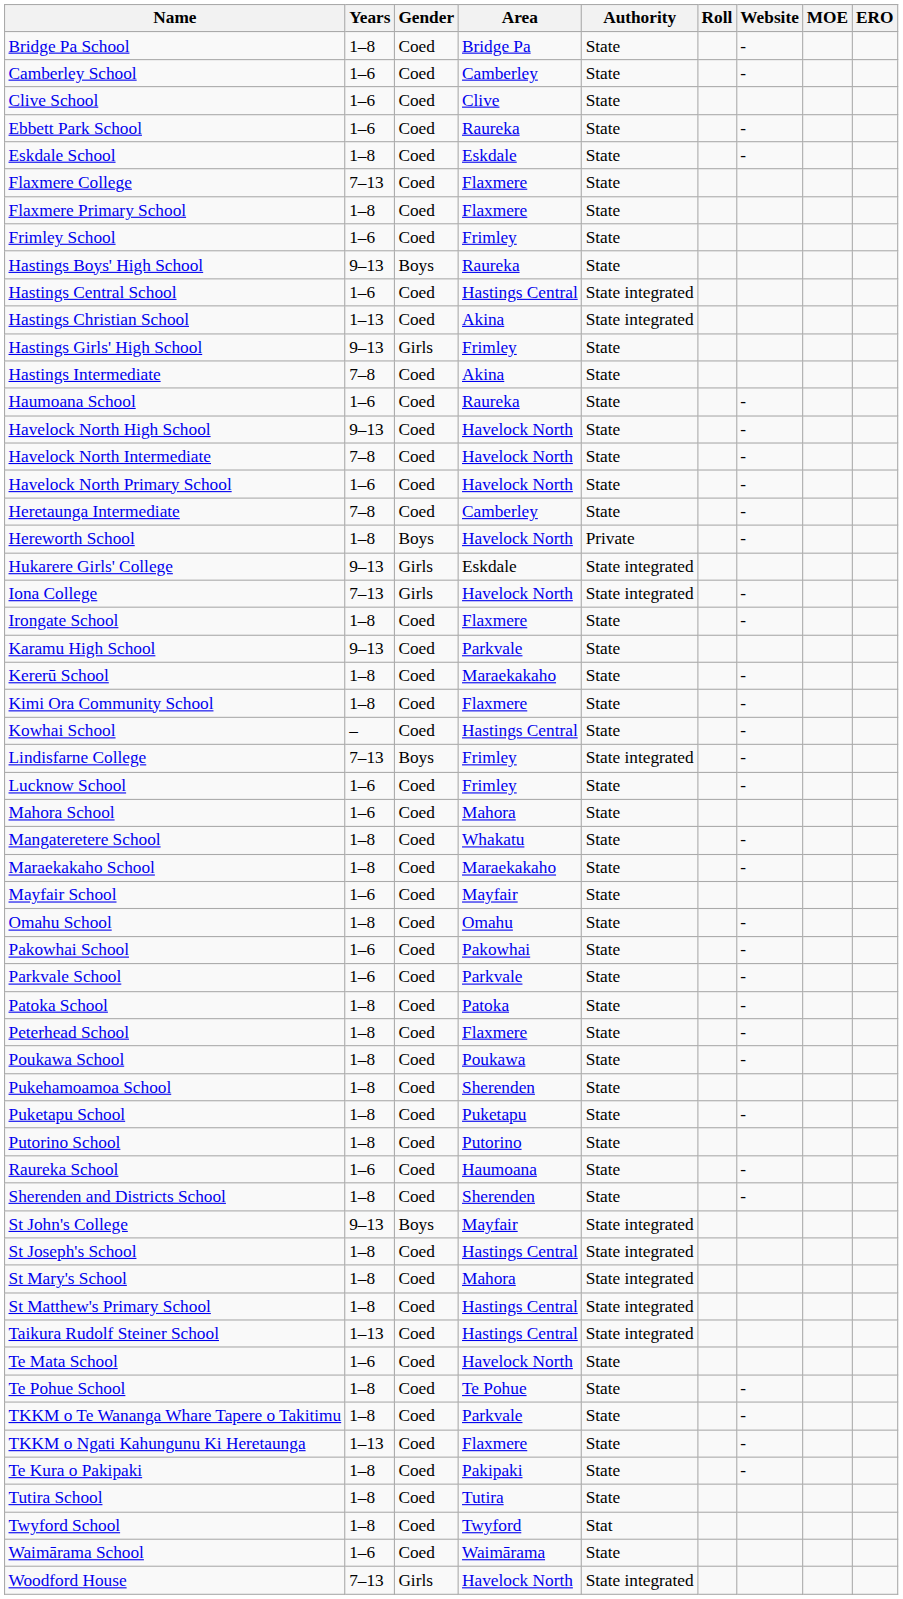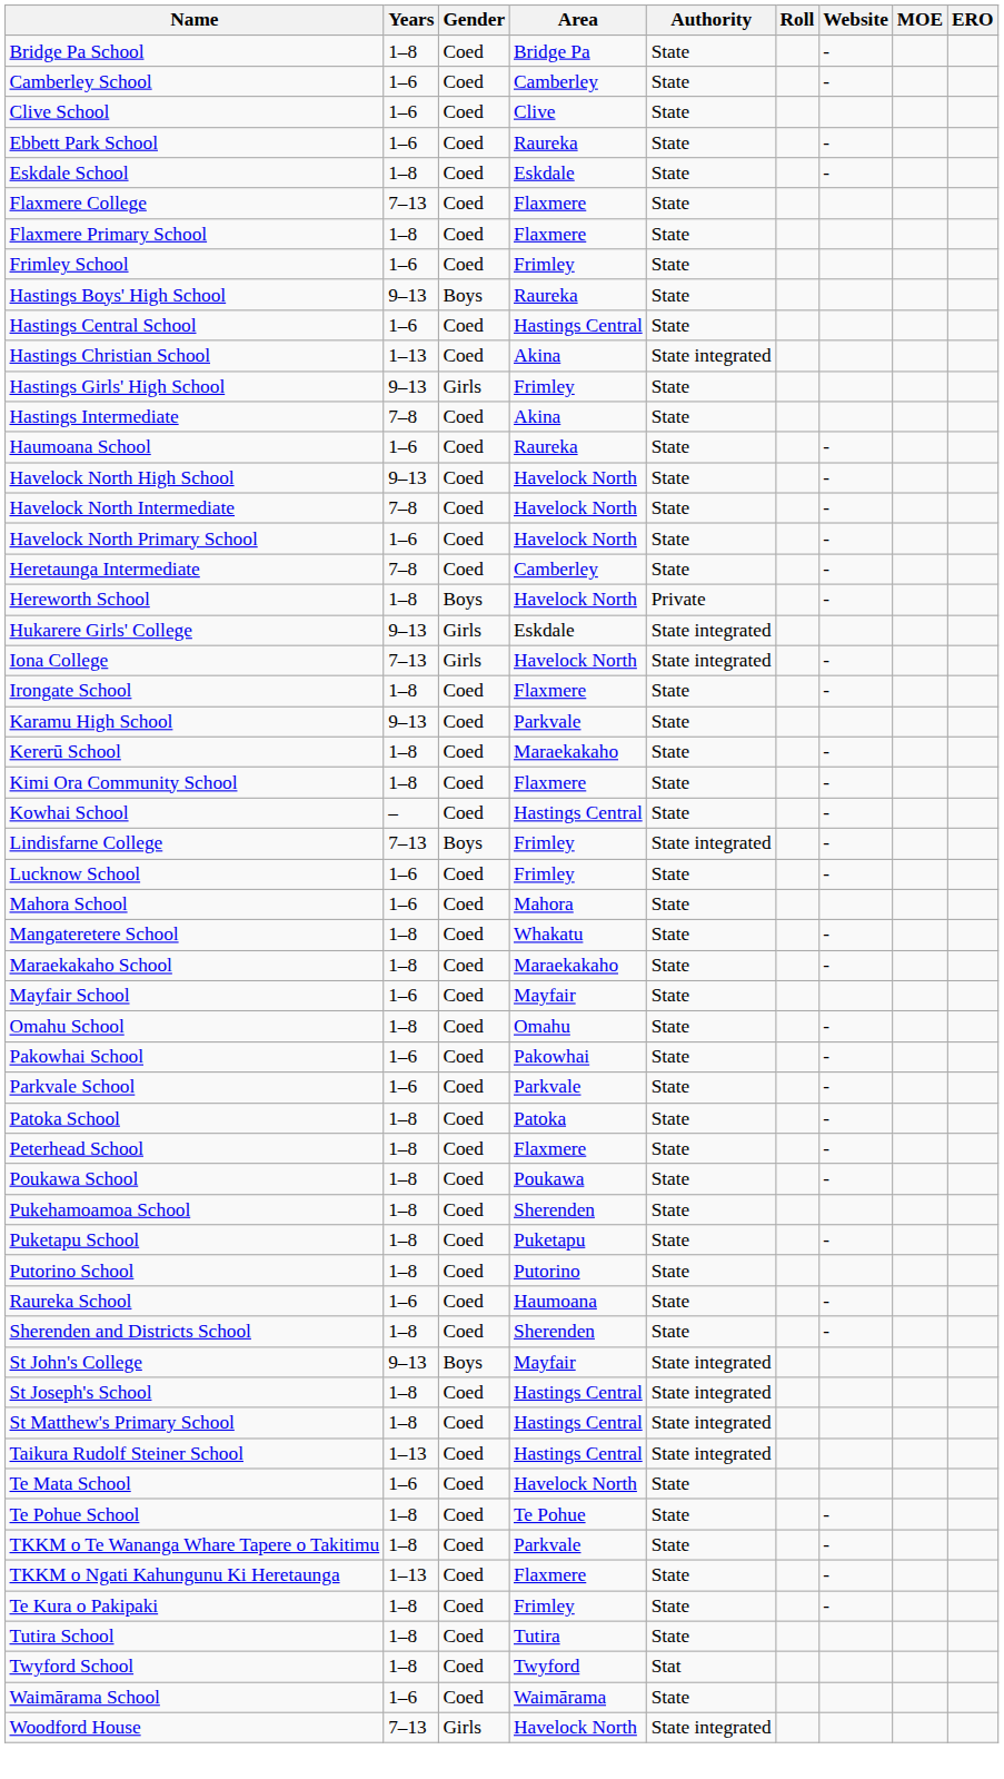Hastings Central School | Authority: State integrated -> State
- row: St Mary's School | 1–8 | Coed | Mahora | State integrated
Te Kura o Pakipaki | Area: Pakipaki -> Frimley
